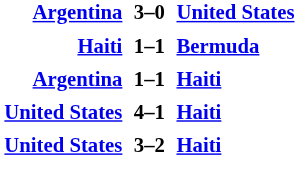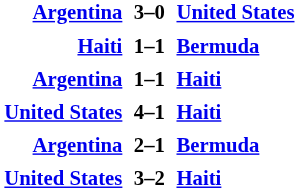+ row: Argentina | 2–1 | Bermuda
